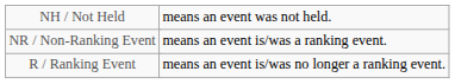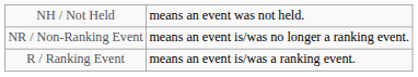NR / Non-Ranking Event | column 5: means an event is/was a ranking event. -> means an event is/was no longer a ranking event.
R / Ranking Event | column 5: means an event is/was no longer a ranking event. -> means an event is/was a ranking event.
